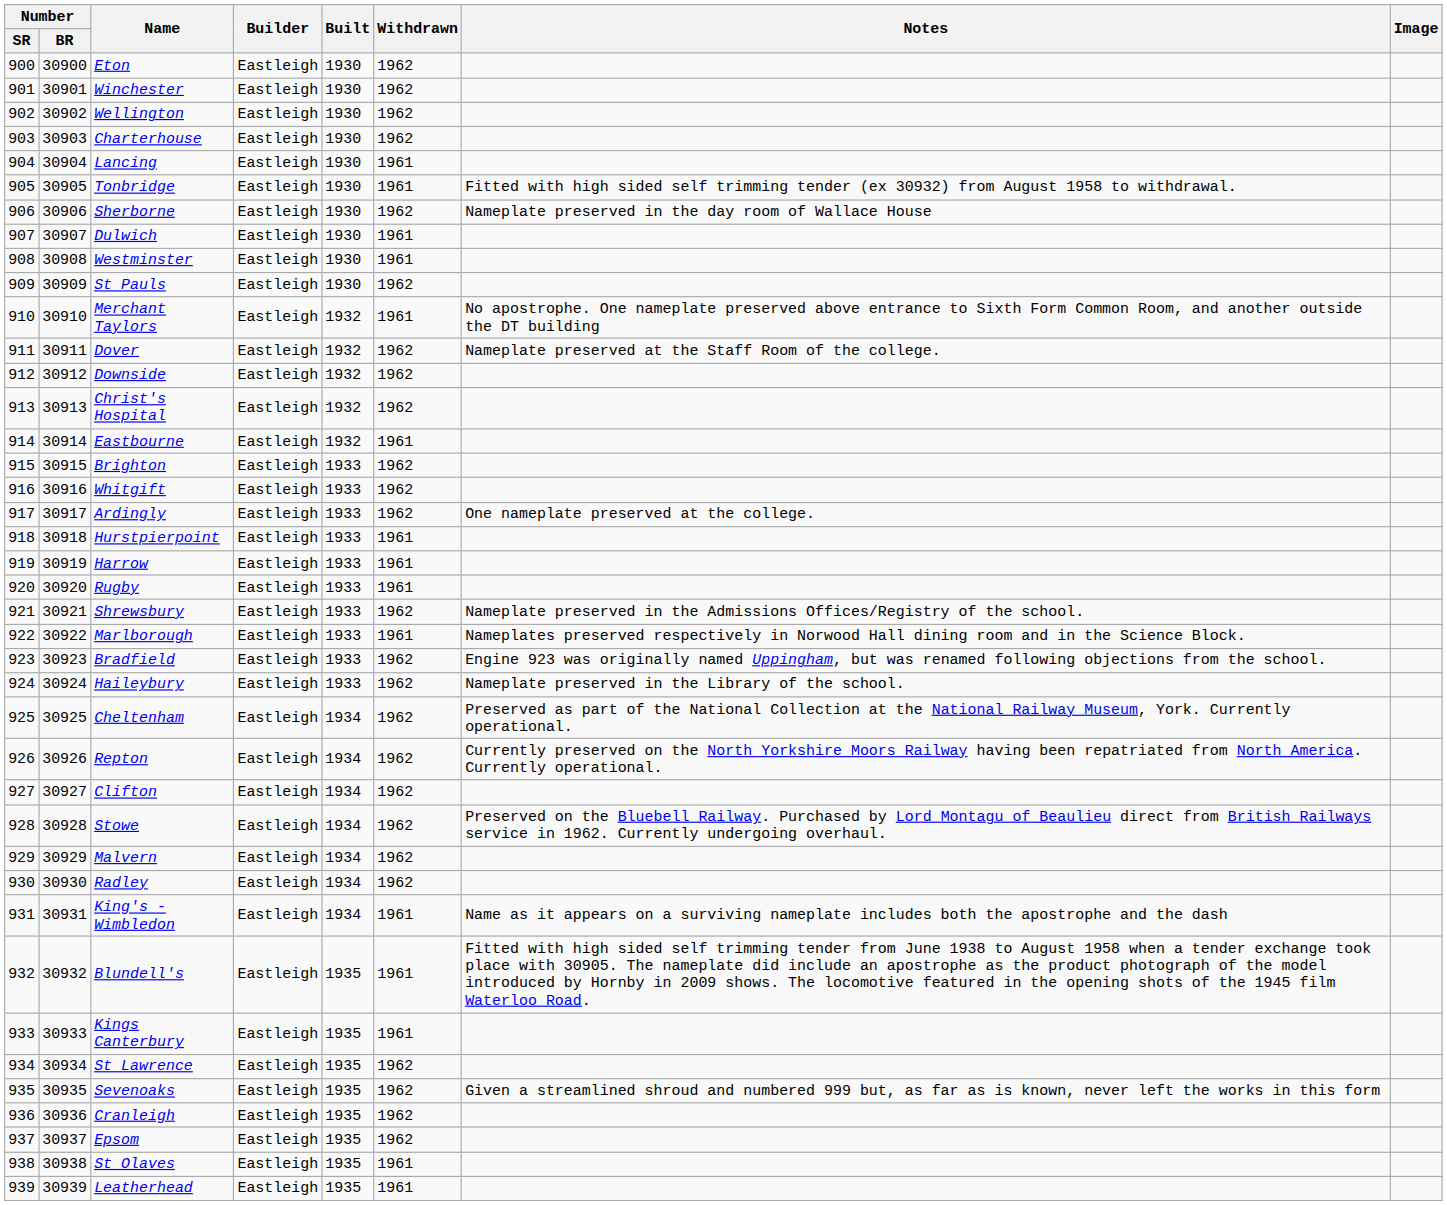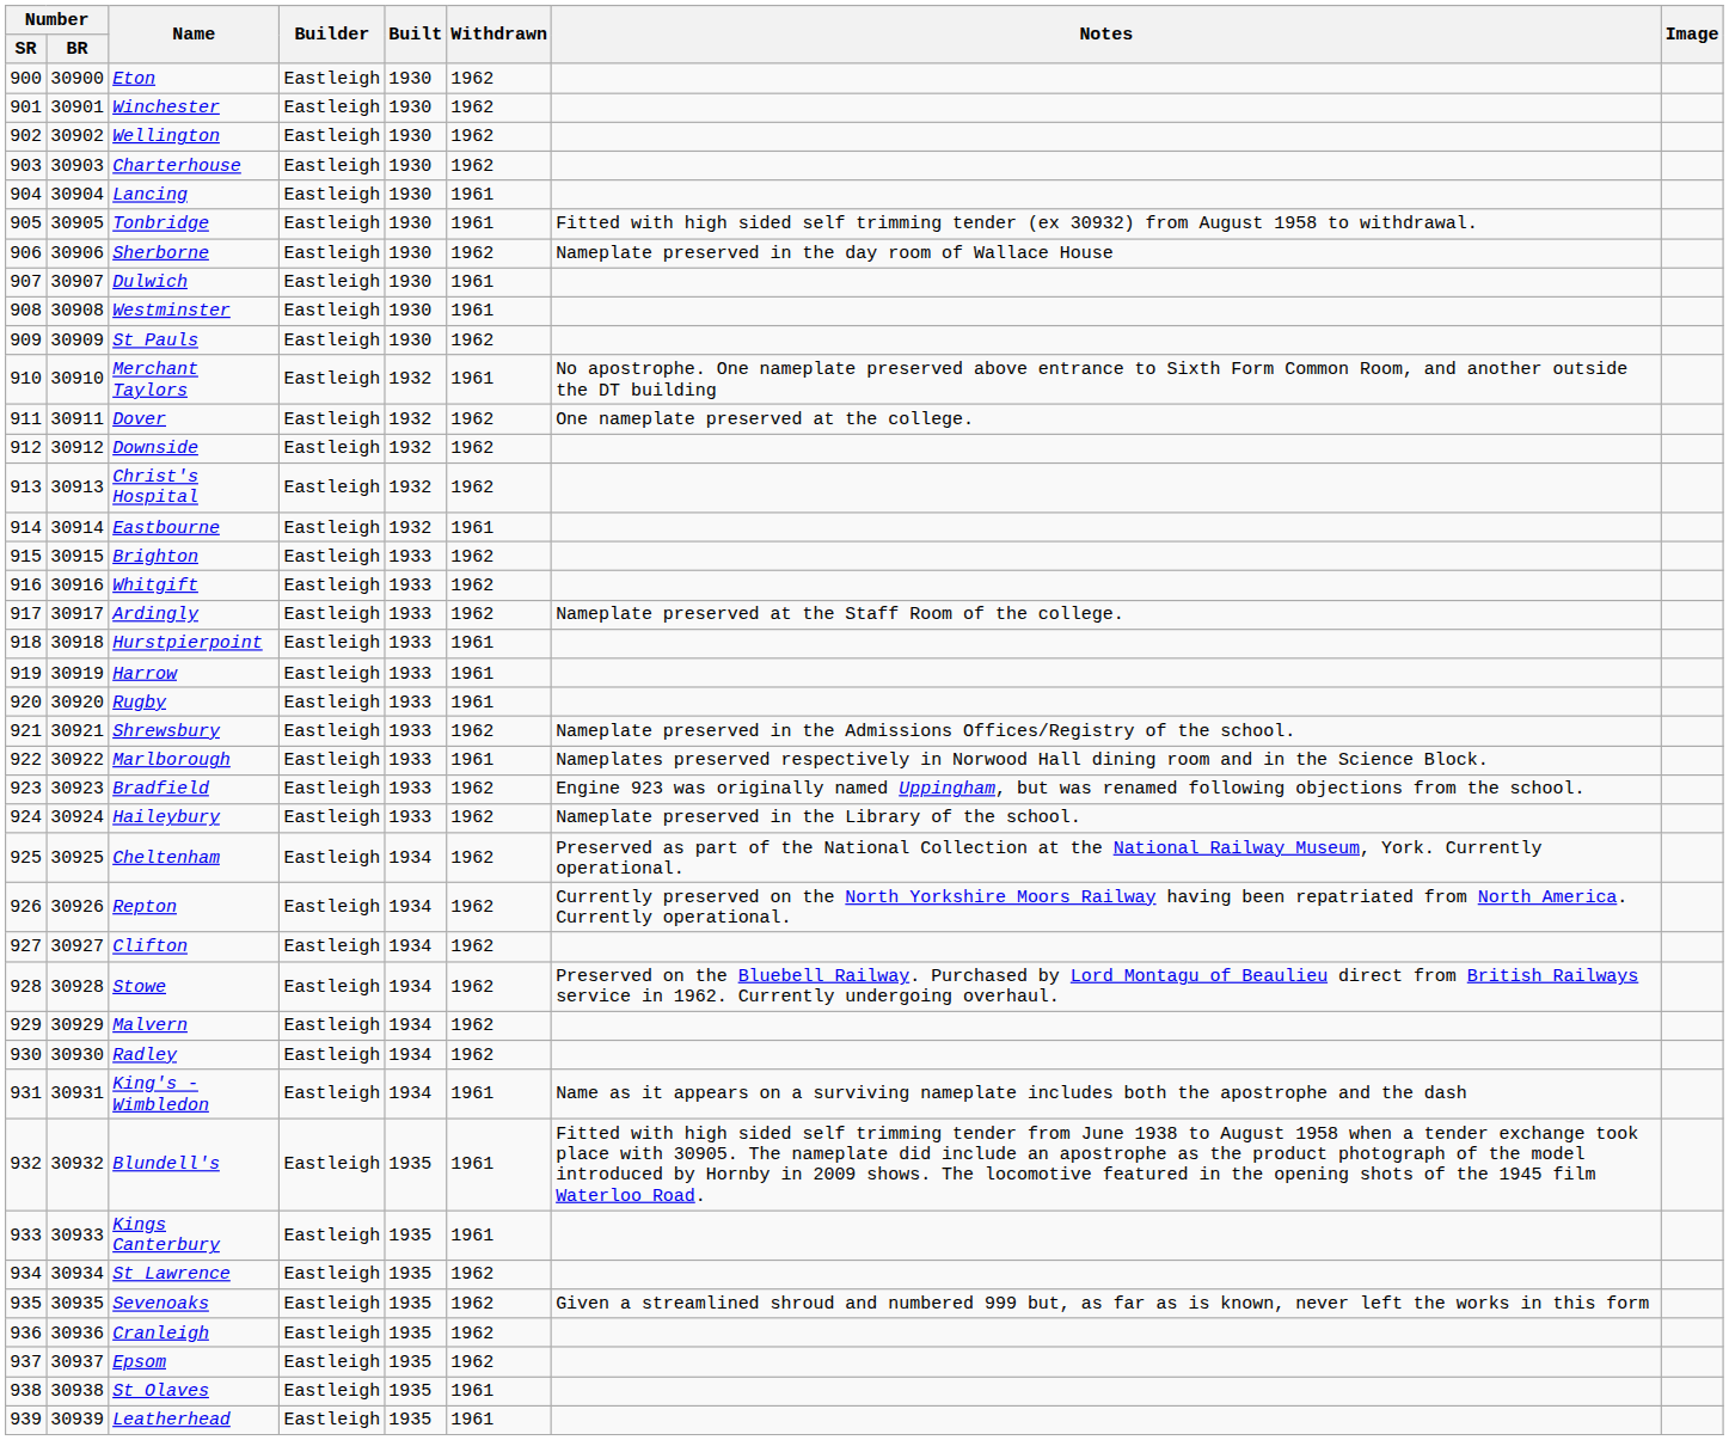Dover | Notes: Nameplate preserved at the Staff Room of the college. -> One nameplate preserved at the college.
Ardingly | Notes: One nameplate preserved at the college. -> Nameplate preserved at the Staff Room of the college.
